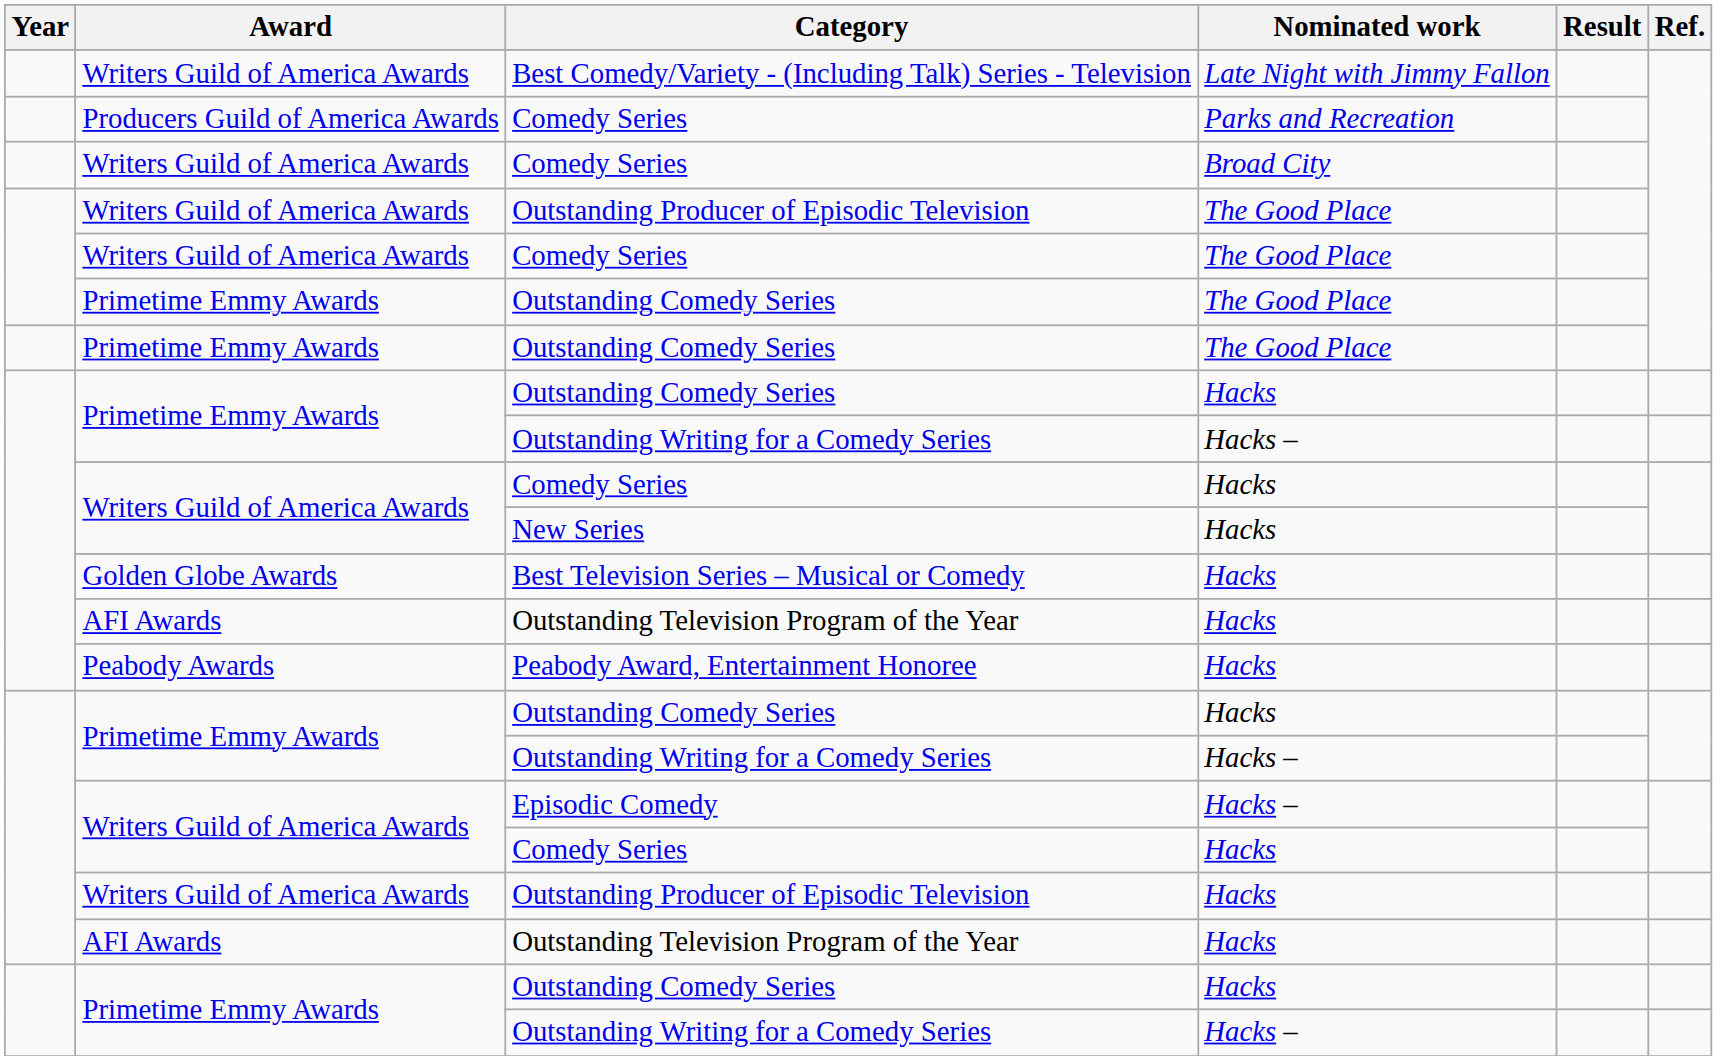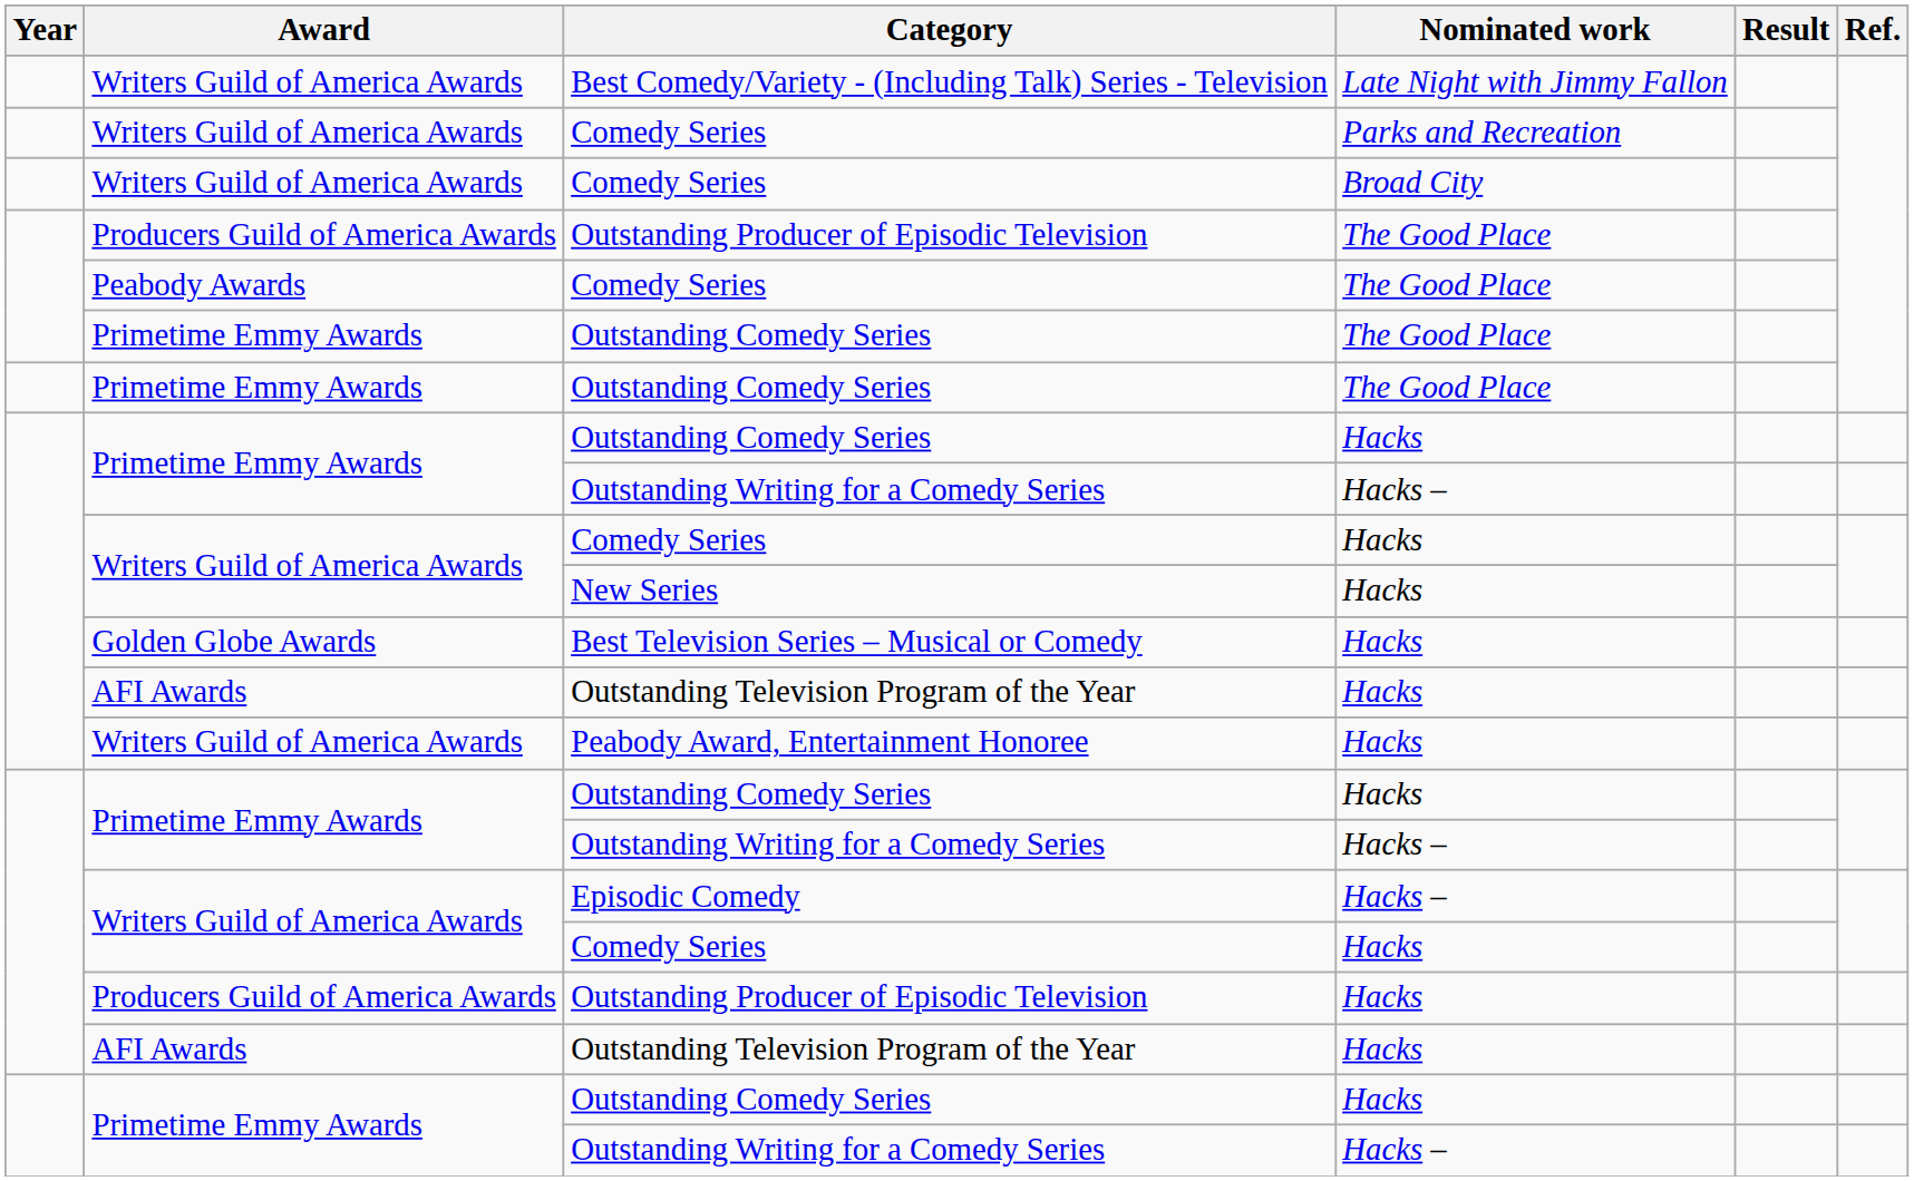Comedy Series / Parks and Recreation | Award: Producers Guild of America Awards -> Writers Guild of America Awards
Outstanding Producer of Episodic Television / The Good Place | Award: Writers Guild of America Awards -> Producers Guild of America Awards
Comedy Series / The Good Place | Award: Writers Guild of America Awards -> Peabody Awards
Peabody Award, Entertainment Honoree | Award: Peabody Awards -> Writers Guild of America Awards
Outstanding Producer of Episodic Television / Hacks | Award: Writers Guild of America Awards -> Producers Guild of America Awards
